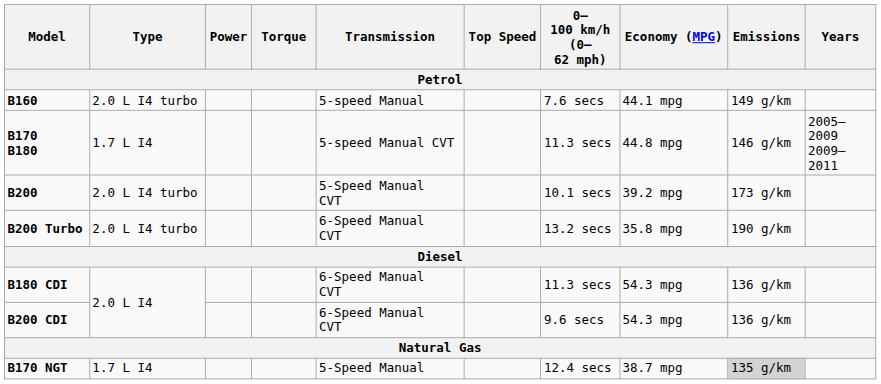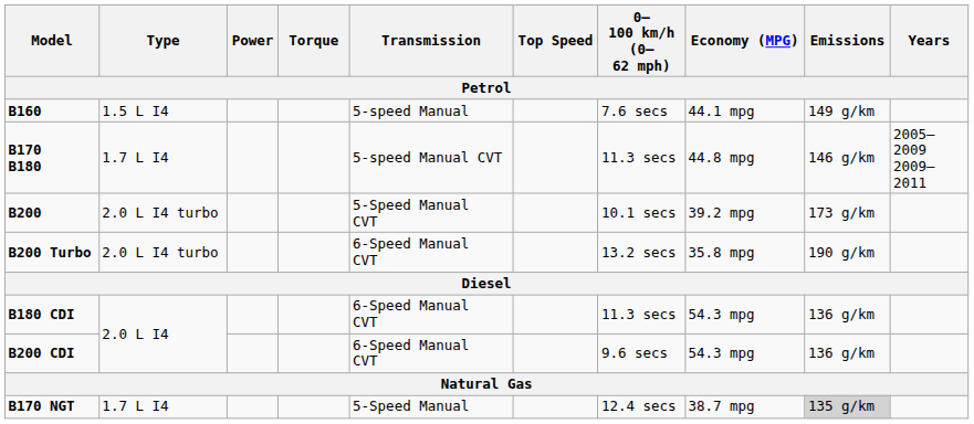B160 | Type: 2.0 L I4 turbo -> 1.5 L I4
